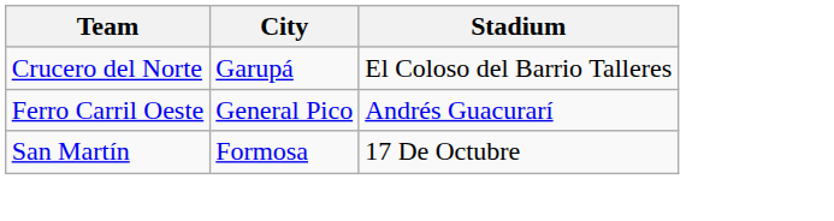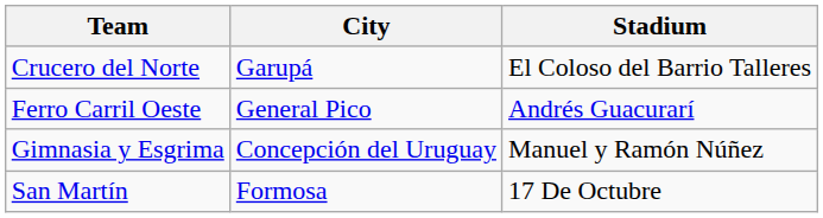+ row: Gimnasia y Esgrima | Concepción del Uruguay | Manuel y Ramón Núñez
